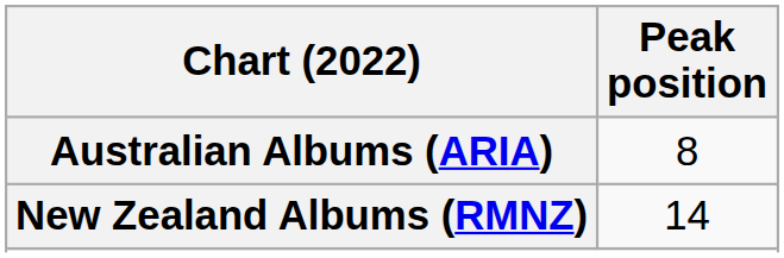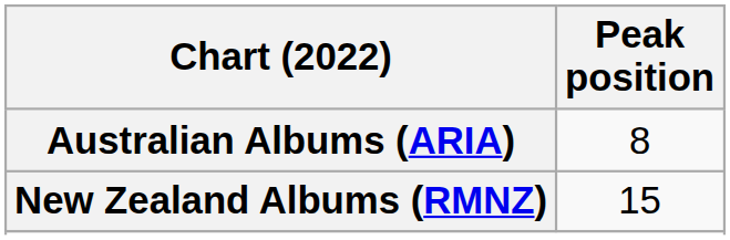New Zealand Albums (RMNZ) | Peak position: 14 -> 15
